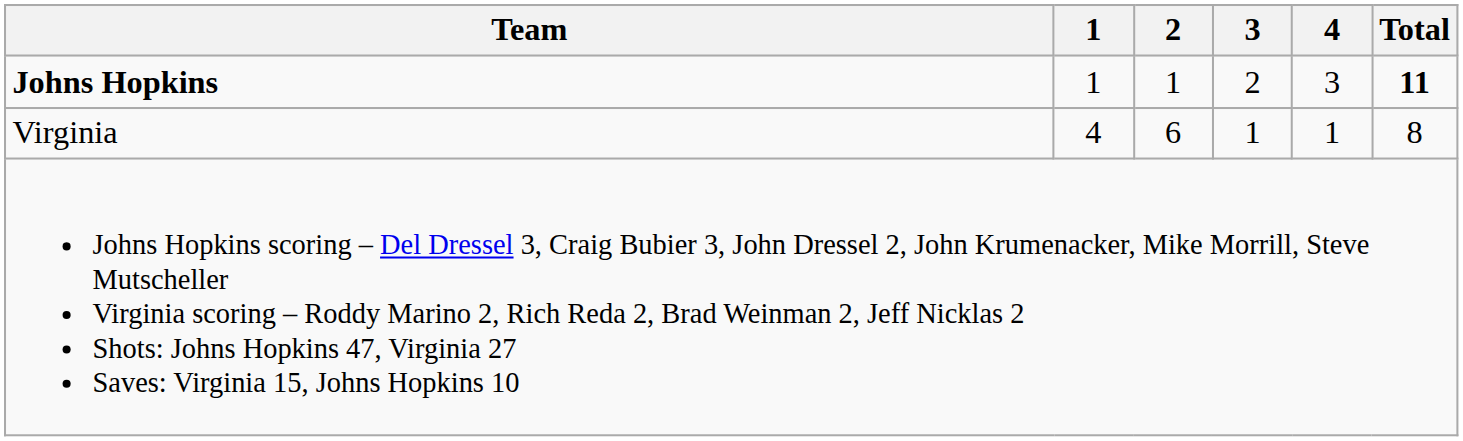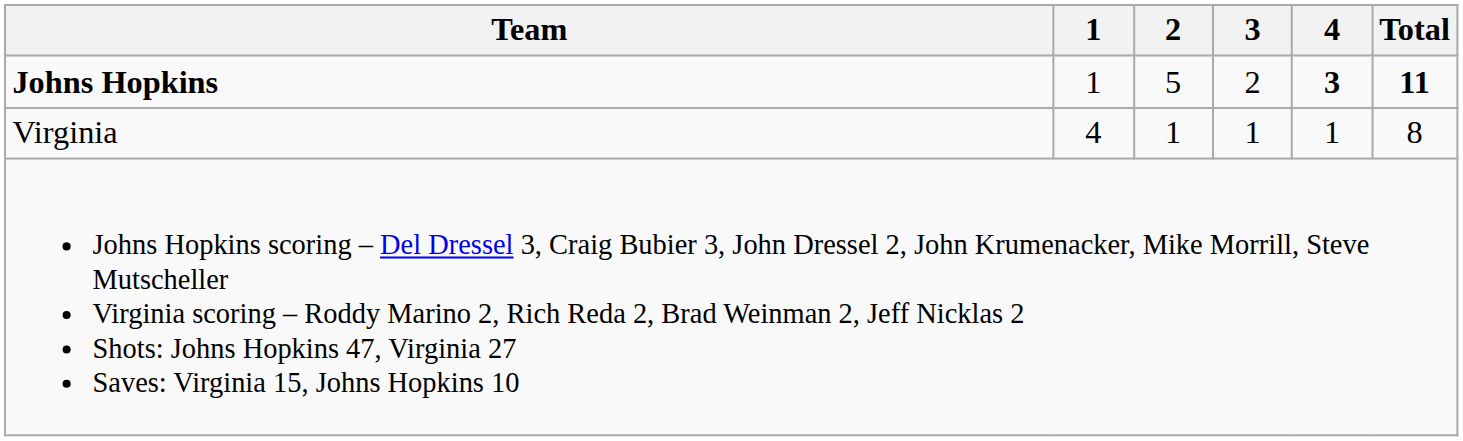Johns Hopkins | 2: 1 -> 5
Johns Hopkins | 4: normal -> bold
Virginia | 2: 6 -> 1
